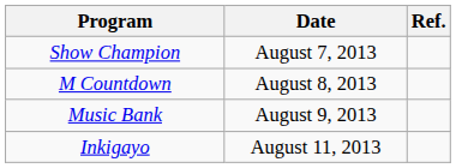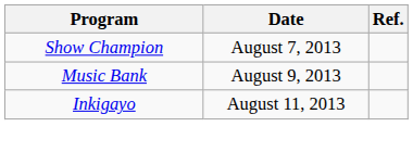- row: M Countdown | August 8, 2013
